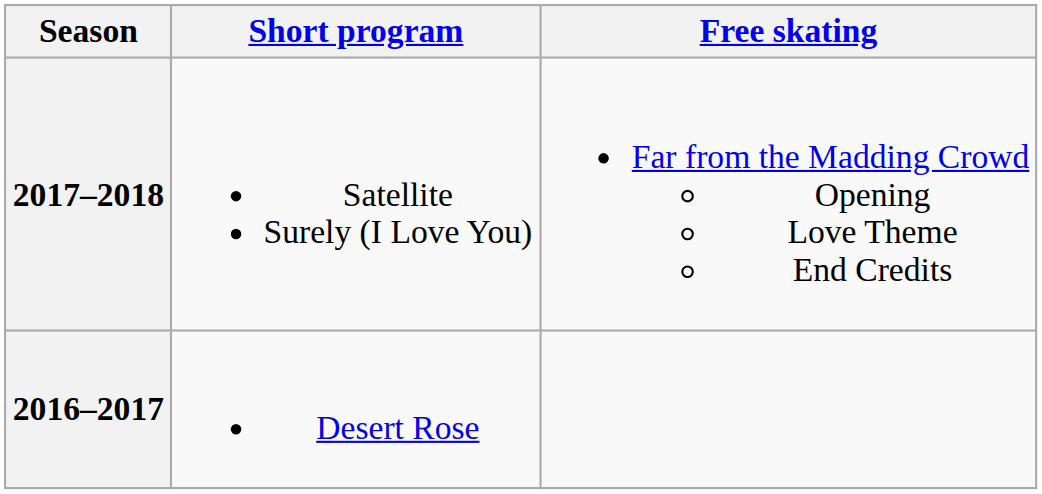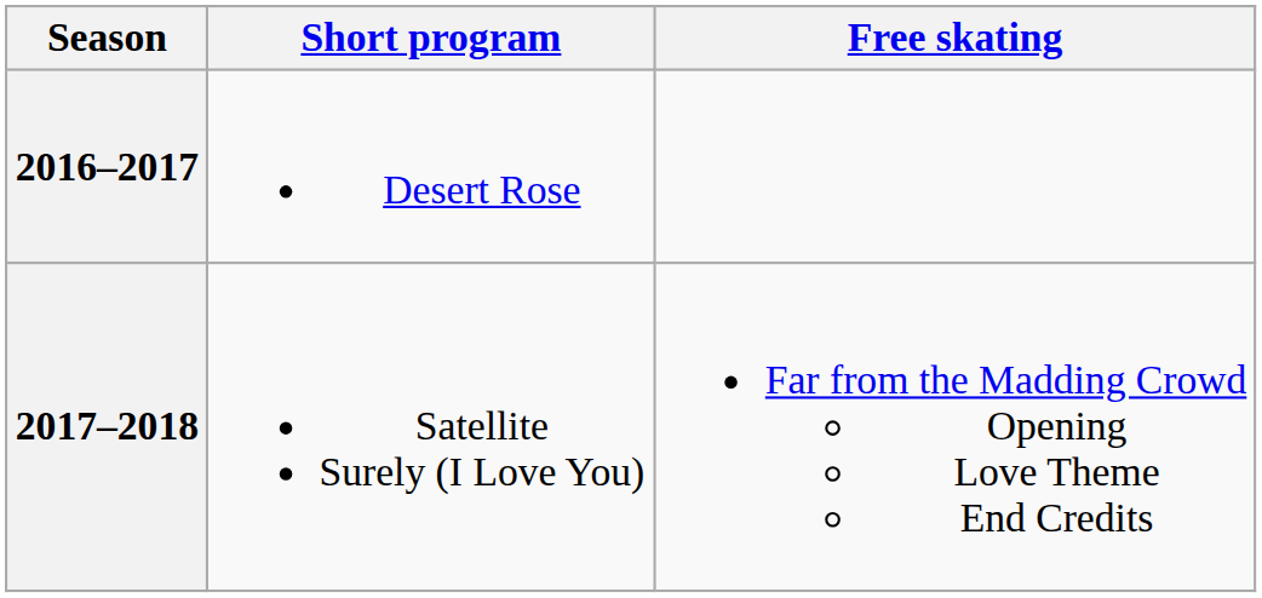rows swapped: 2017–2018 <-> 2016–2017
